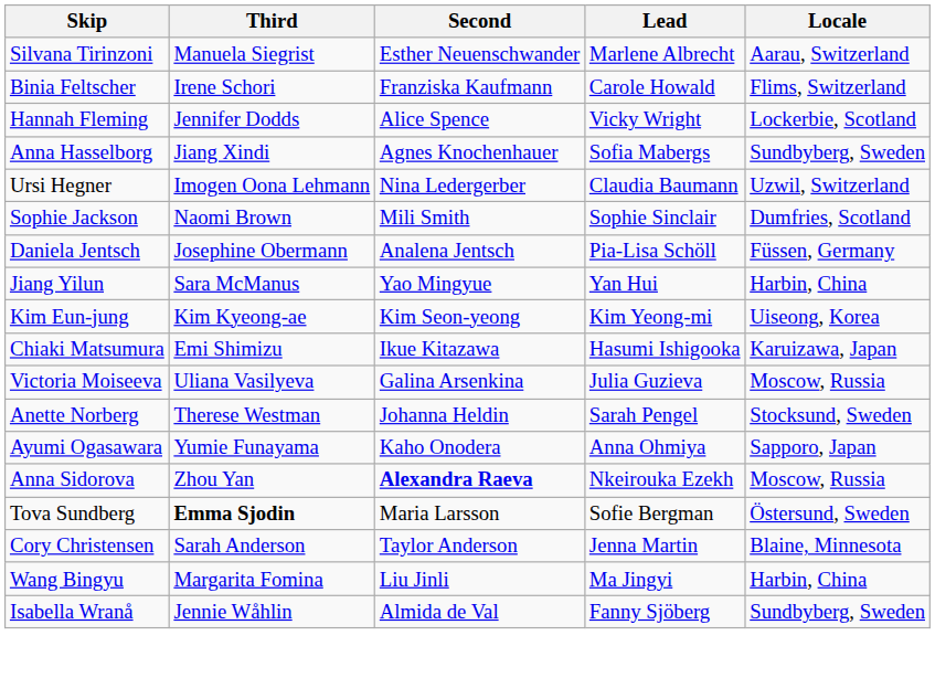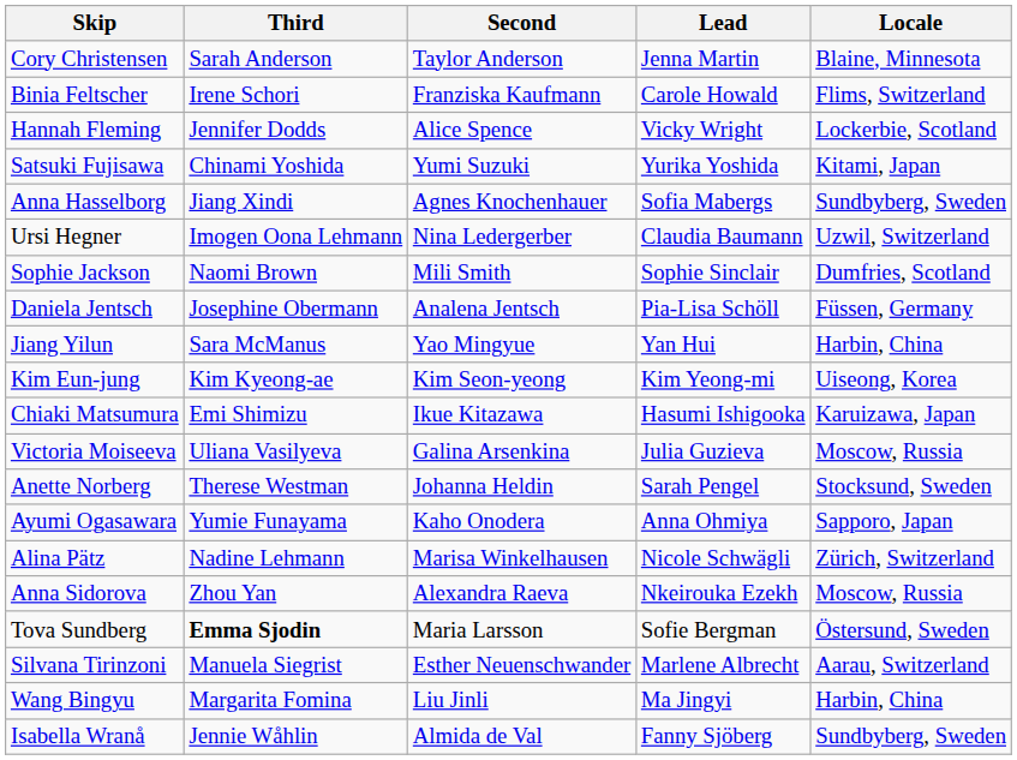rows swapped: Cory Christensen <-> Silvana Tirinzoni
+ row: Satsuki Fujisawa | Chinami Yoshida | Yumi Suzuki | Yurika Yoshida | Kitami, Japan
+ row: Alina Pätz | Nadine Lehmann | Marisa Winkelhausen | Nicole Schwägli | Zürich, Switzerland
Anna Sidorova | Second: bold -> normal
